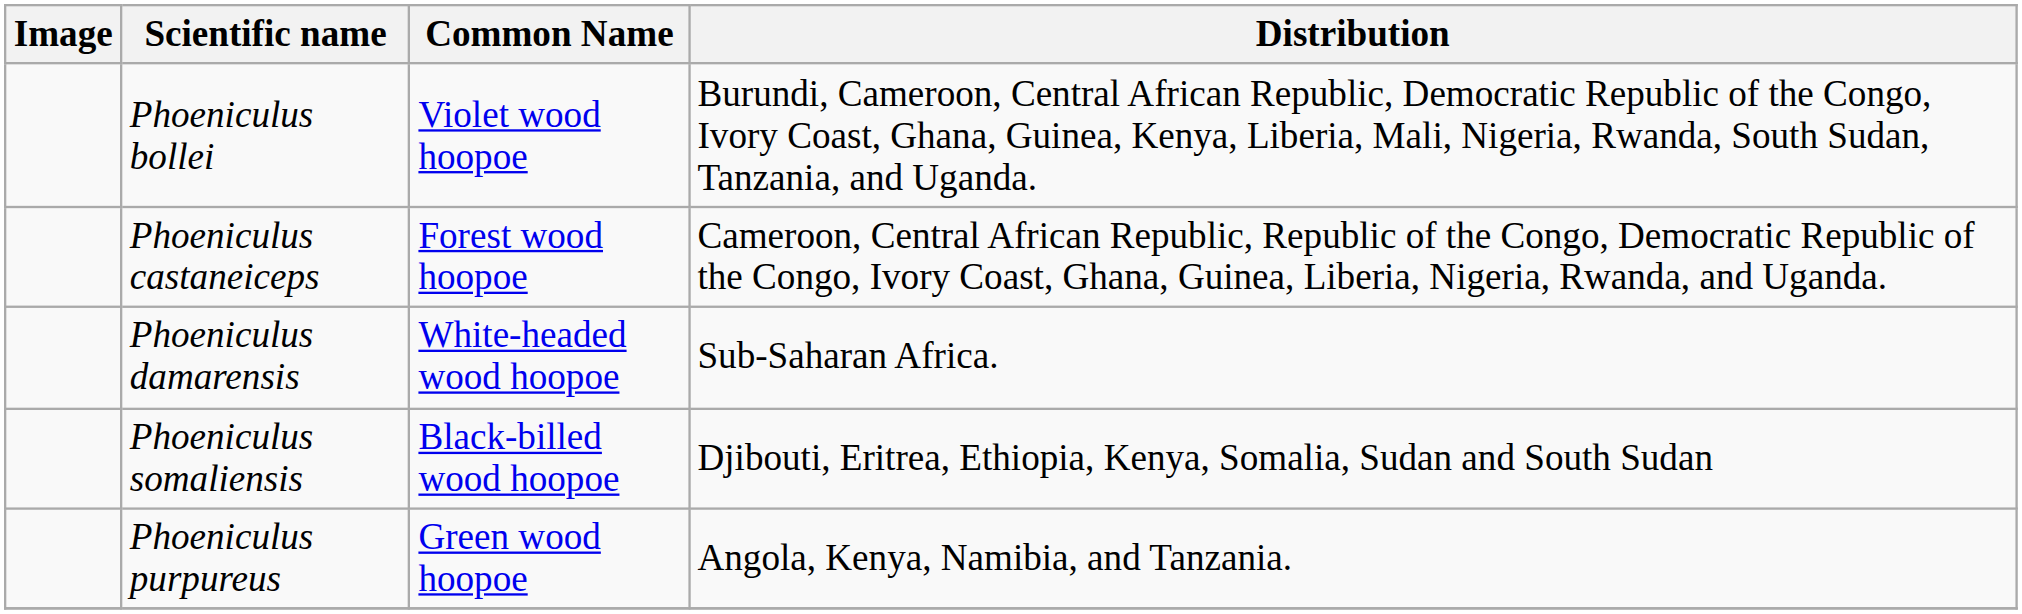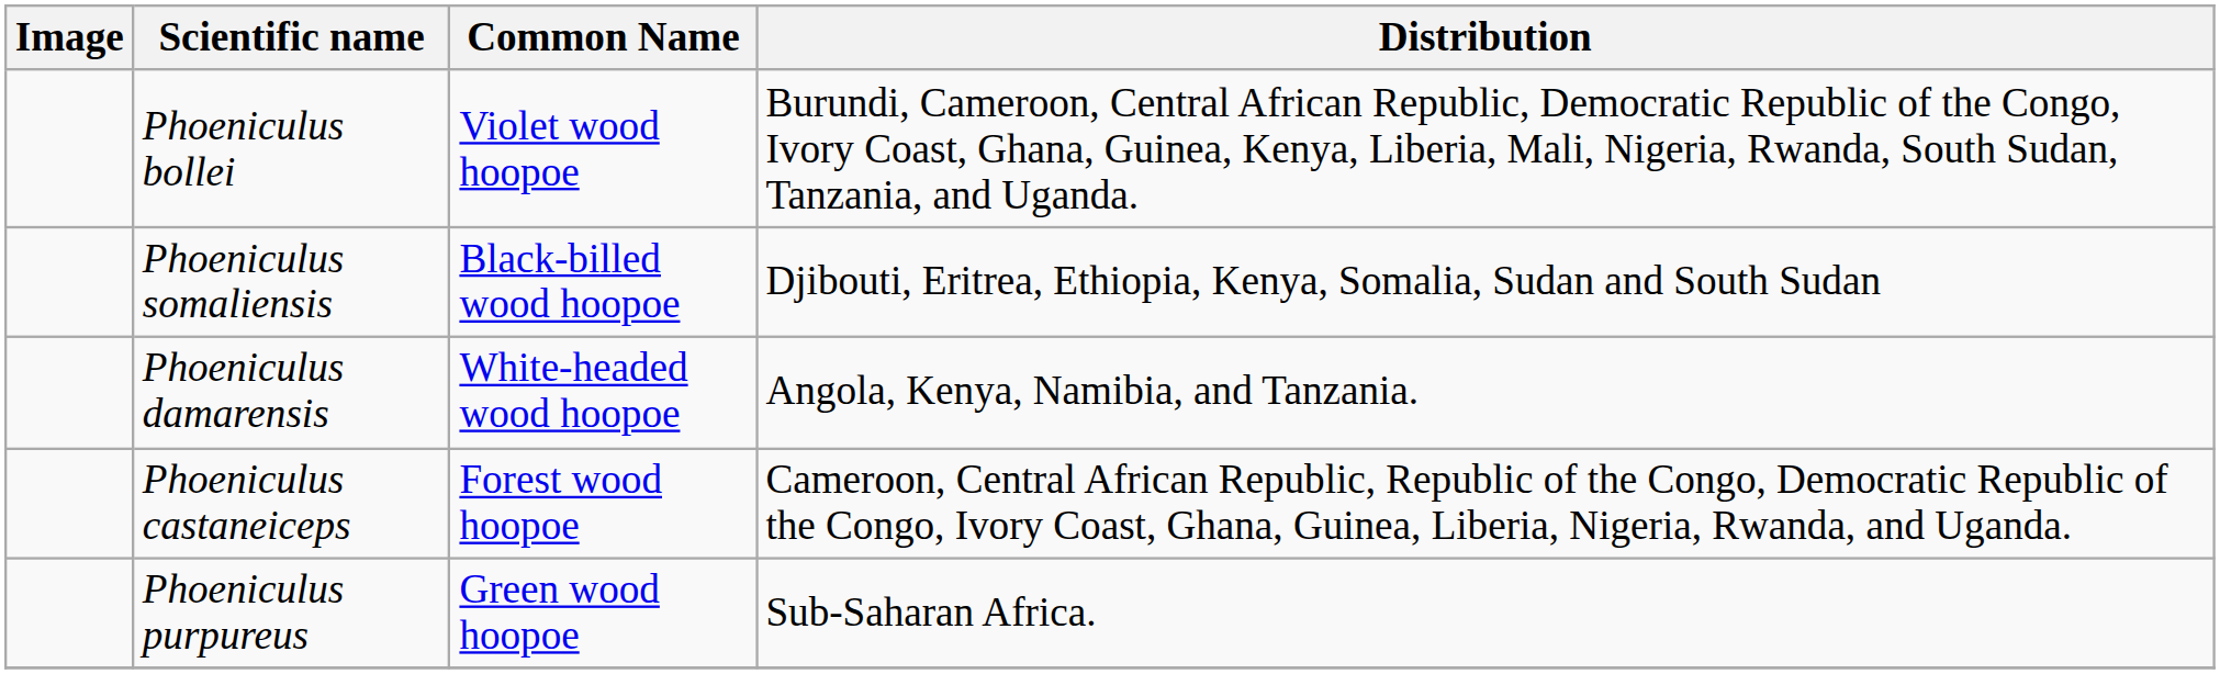rows swapped: Phoeniculus castaneiceps <-> Phoeniculus somaliensis
Phoeniculus damarensis | Distribution: Sub-Saharan Africa. -> Angola, Kenya, Namibia, and Tanzania.
Phoeniculus purpureus | Distribution: Angola, Kenya, Namibia, and Tanzania. -> Sub-Saharan Africa.
